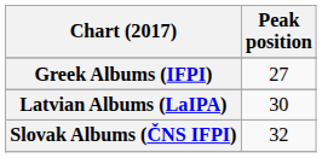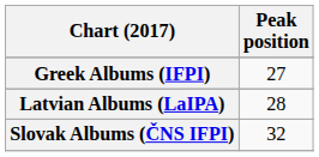Latvian Albums (LaIPA) | Peak position: 30 -> 28
